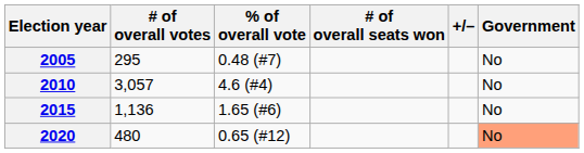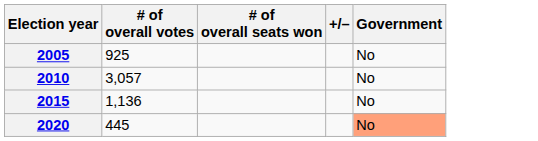- column: % of overall vote | 0.48 (#7) | 4.6 (#4) | 1.65 (#6) | 0.65 (#12)
2005 | # of overall votes: 295 -> 925
2020 | # of overall votes: 480 -> 445
